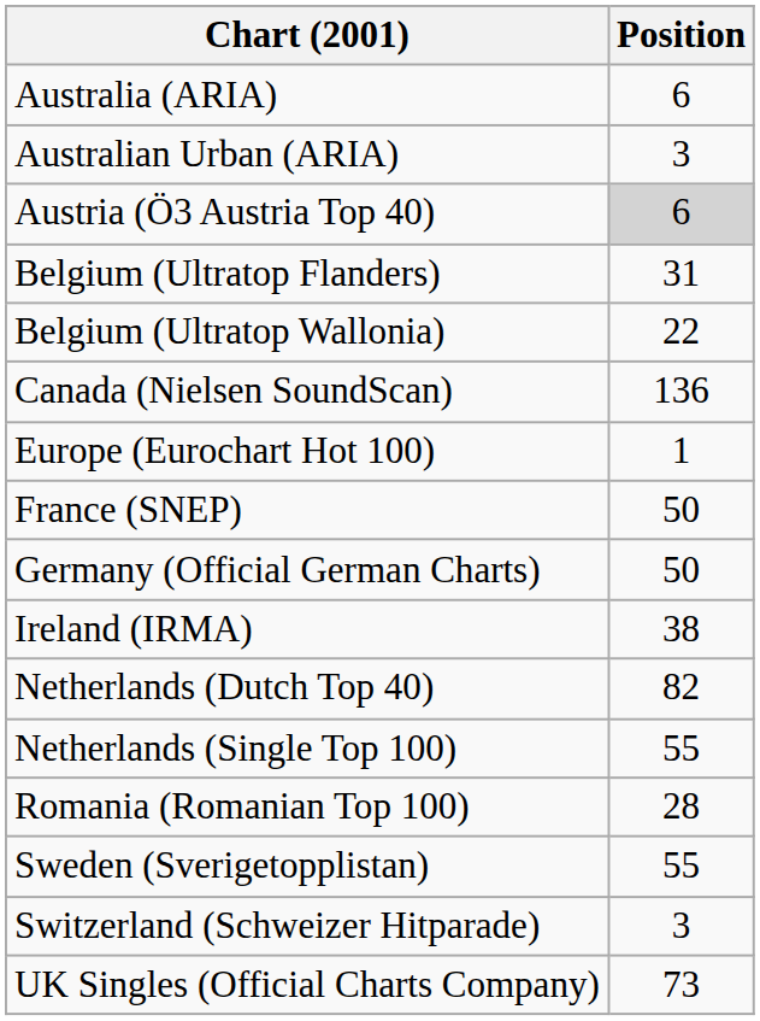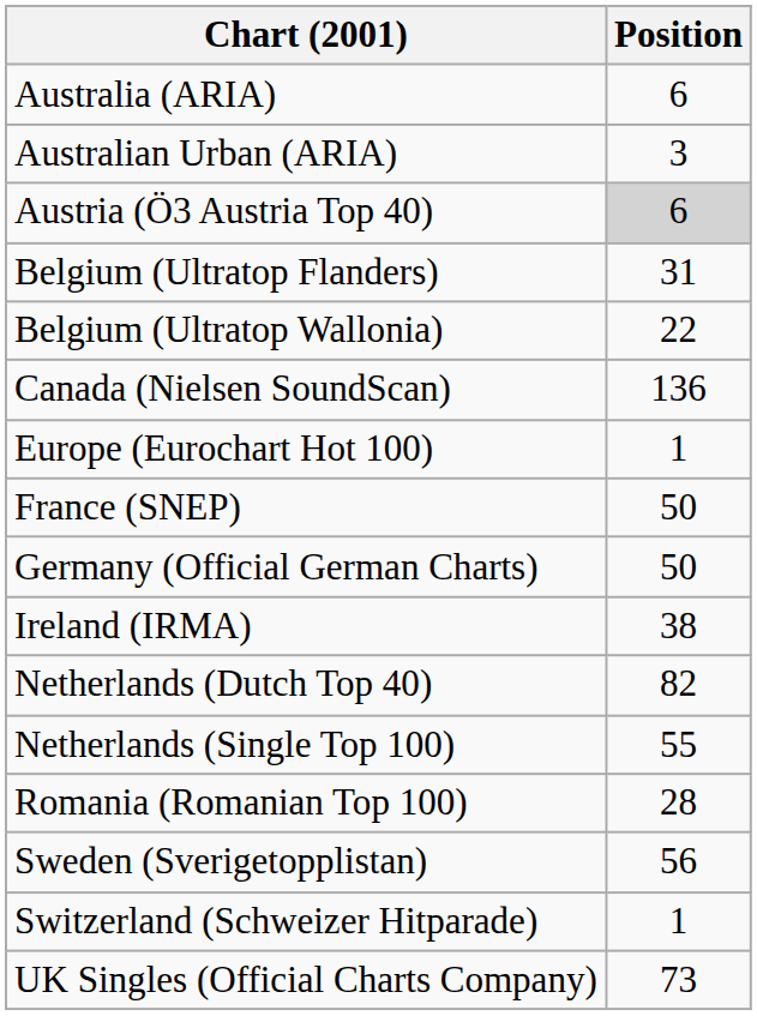Sweden (Sverigetopplistan) | Position: 55 -> 56
Switzerland (Schweizer Hitparade) | Position: 3 -> 1
